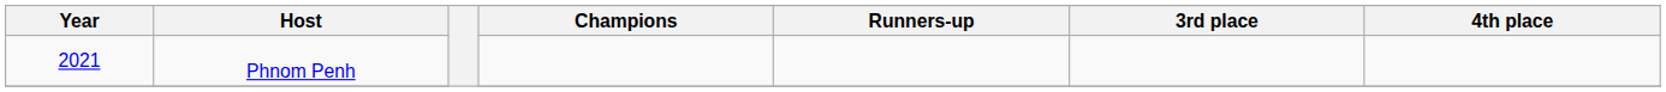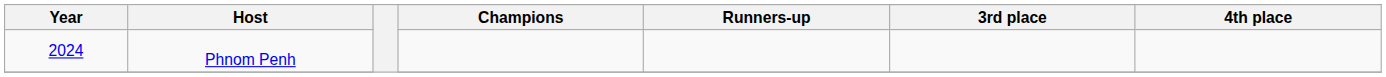Phnom Penh | Year: 2021 -> 2024
